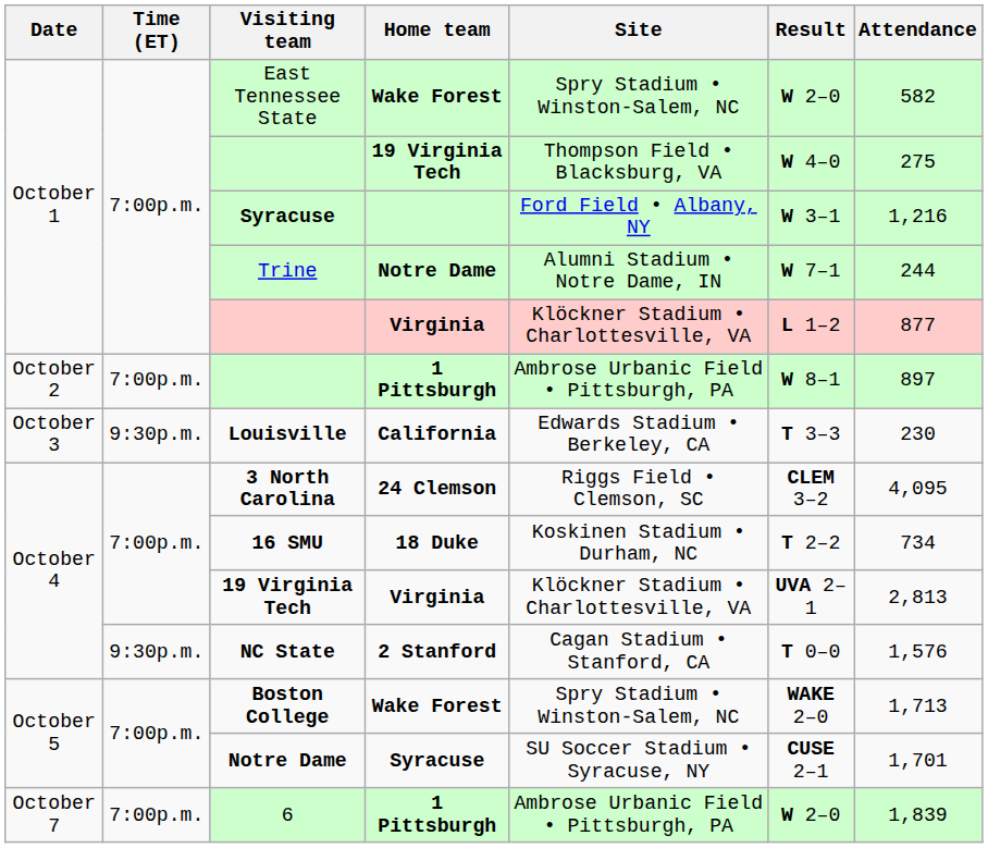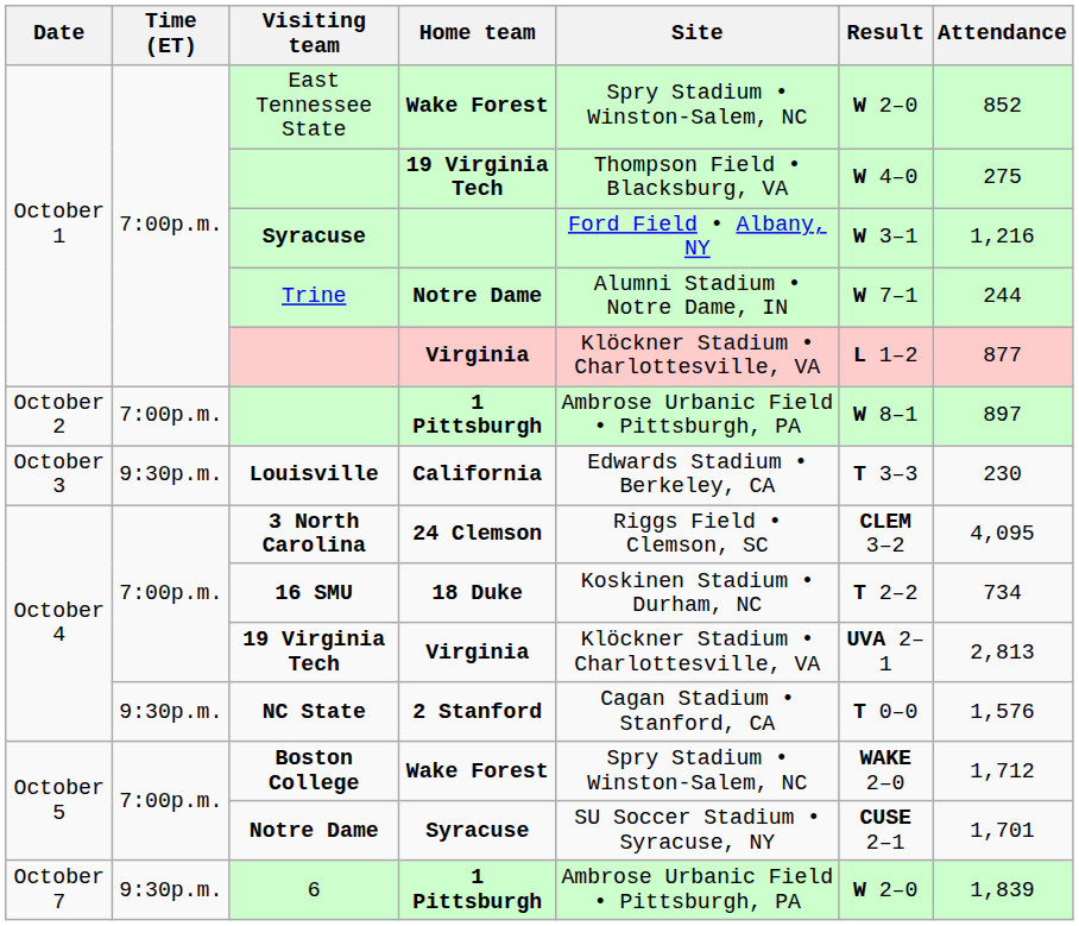East Tennessee State | Attendance: 582 -> 852
Boston College | Attendance: 1,713 -> 1,712
6 | Time (ET): 7:00p.m. -> 9:30p.m.
